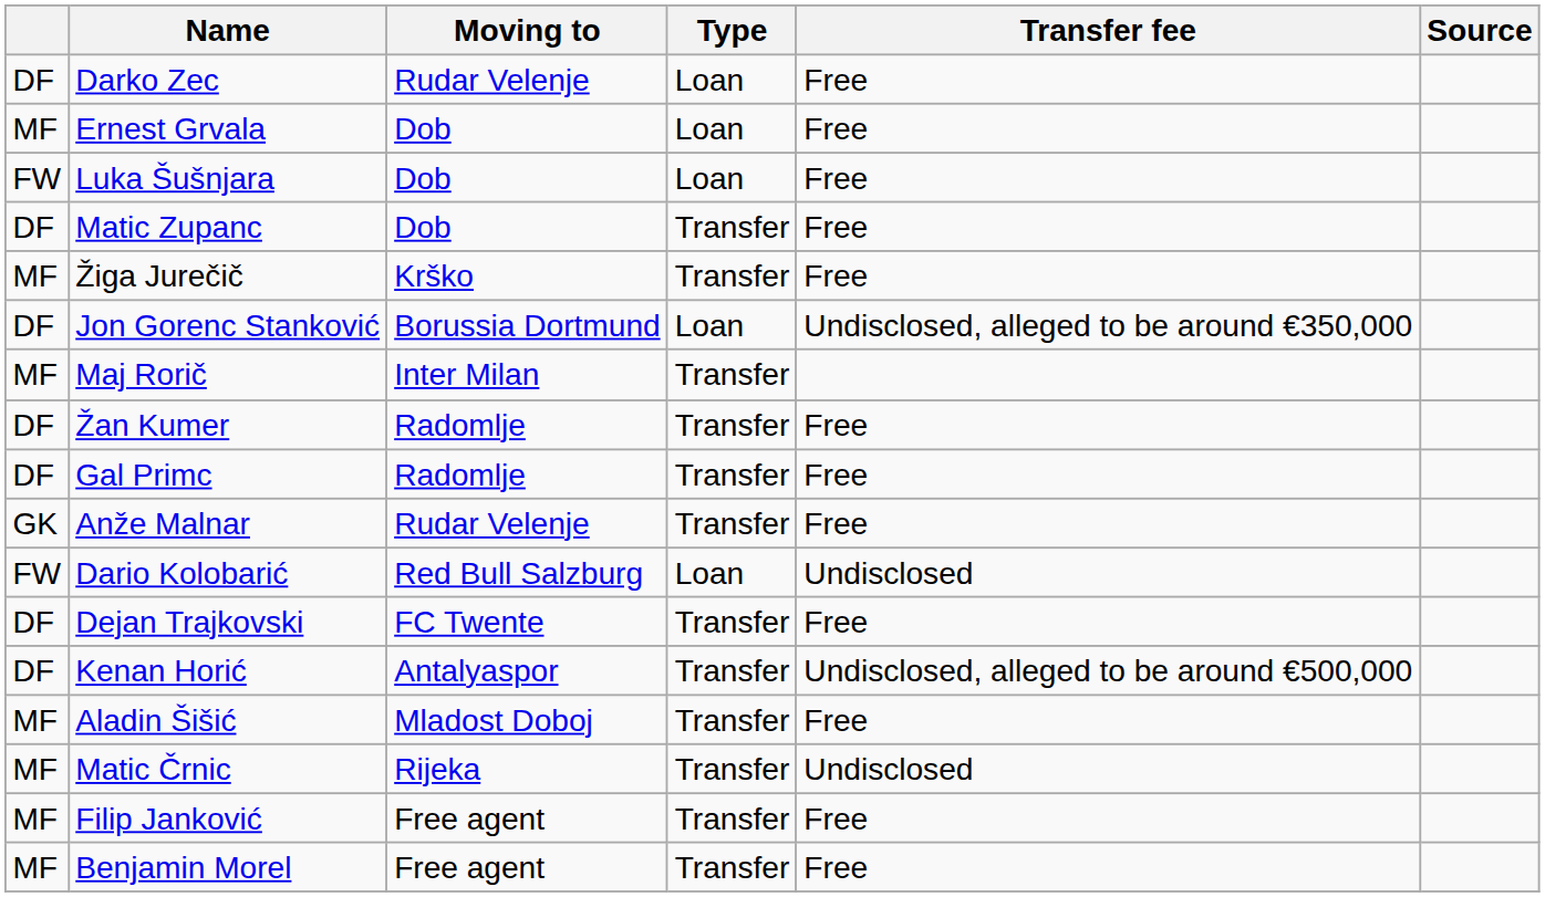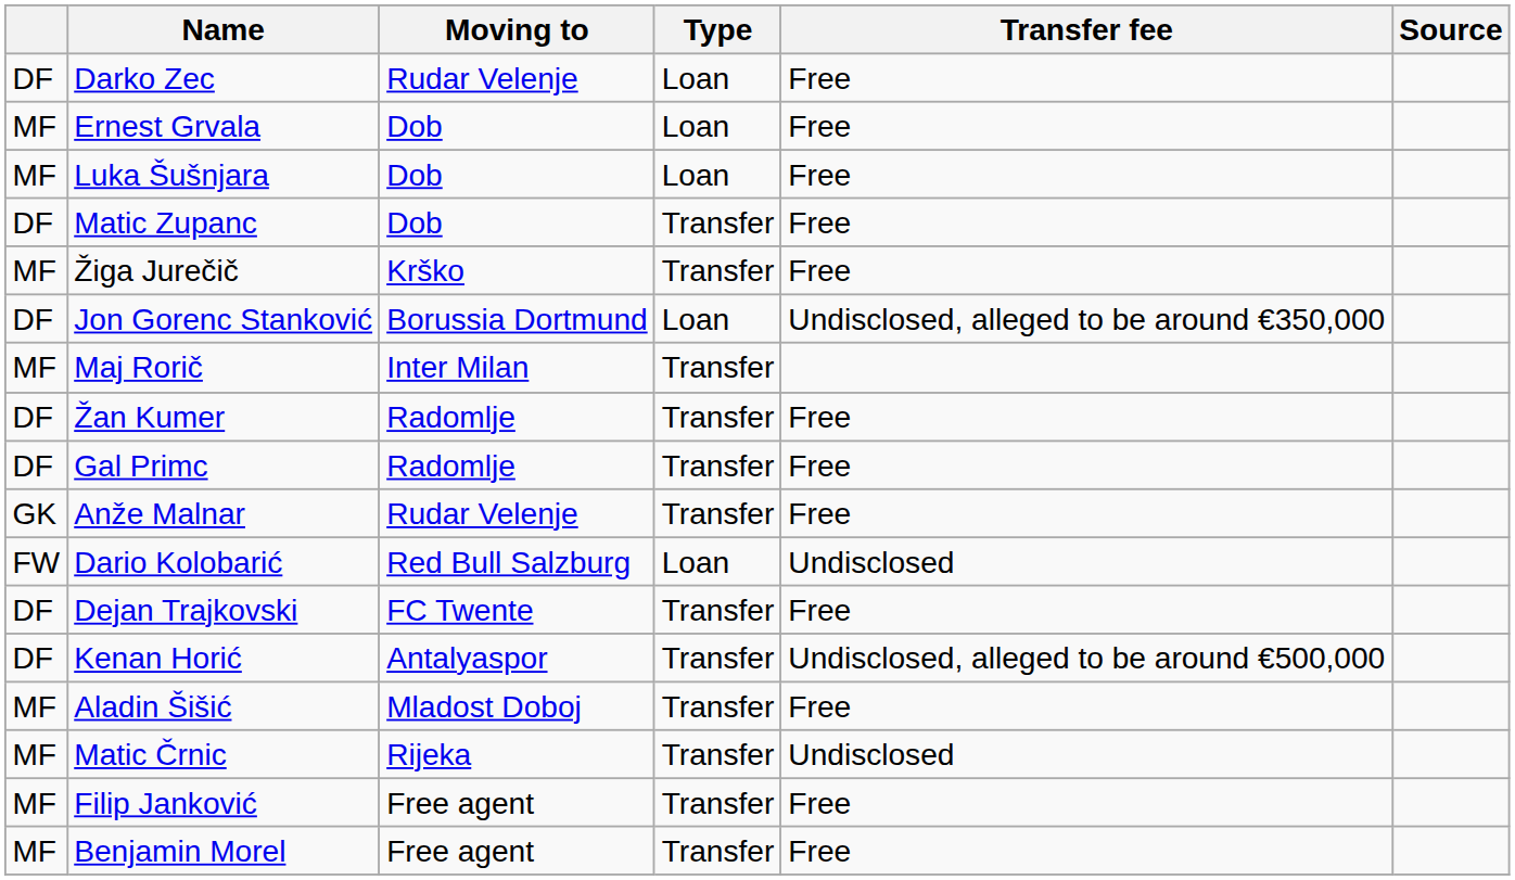Luka Šušnjara | column 1: FW -> MF
